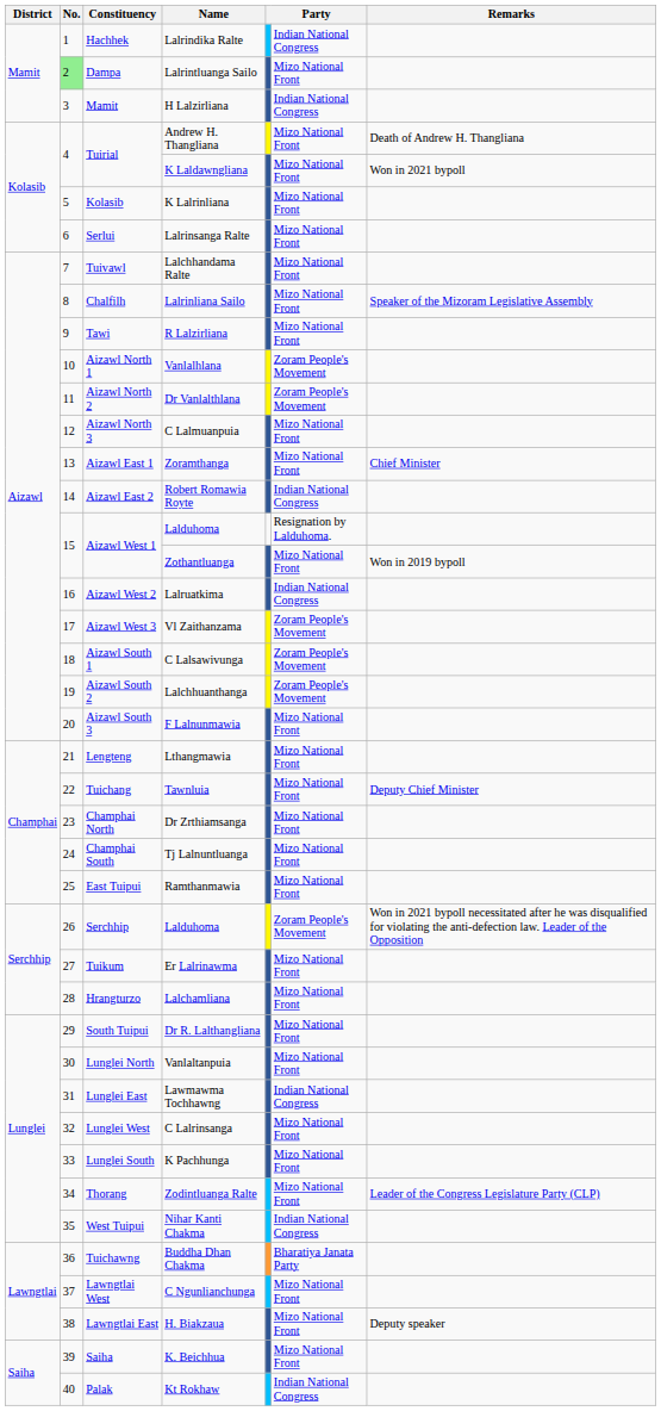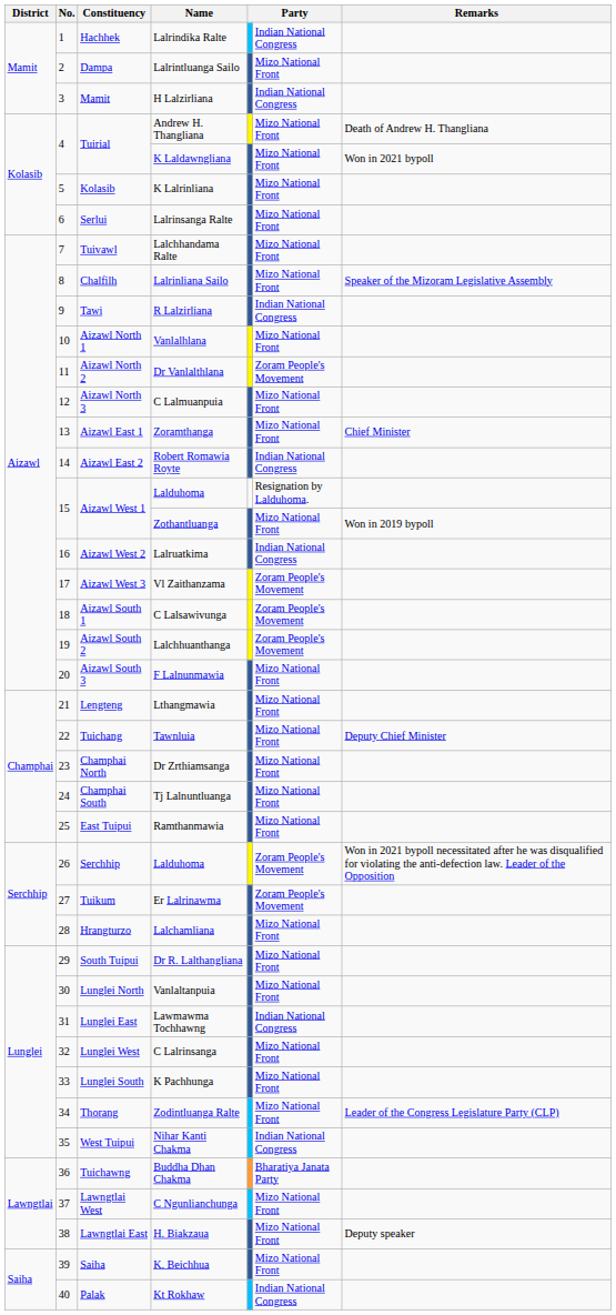Lalrintluanga Sailo | No.: lightgreen background -> no background
R Lalzirliana | column 6: Mizo National Front -> Indian National Congress
Vanlalhlana | column 6: Zoram People's Movement -> Mizo National Front
Er Lalrinawma | column 6: Mizo National Front -> Zoram People's Movement
